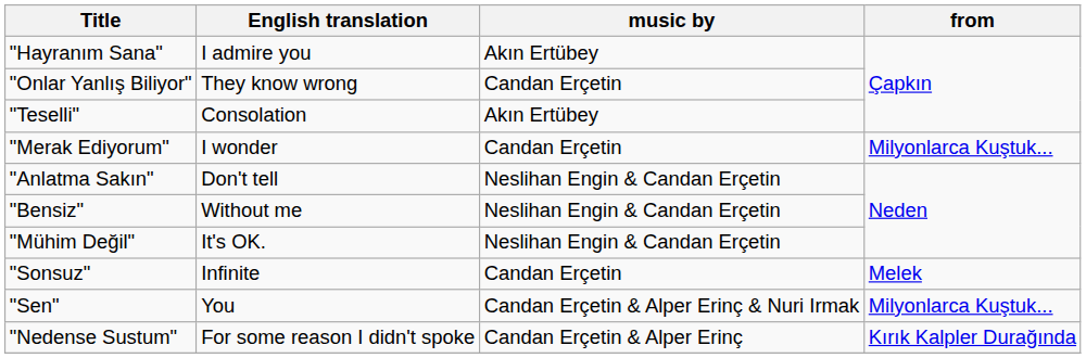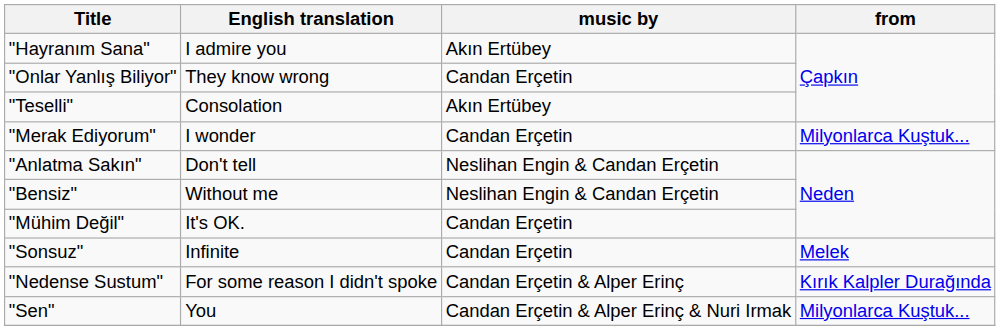"Mühim Değil" | music by: Neslihan Engin & Candan Erçetin -> Candan Erçetin
rows swapped: "Nedense Sustum" <-> "Sen"
